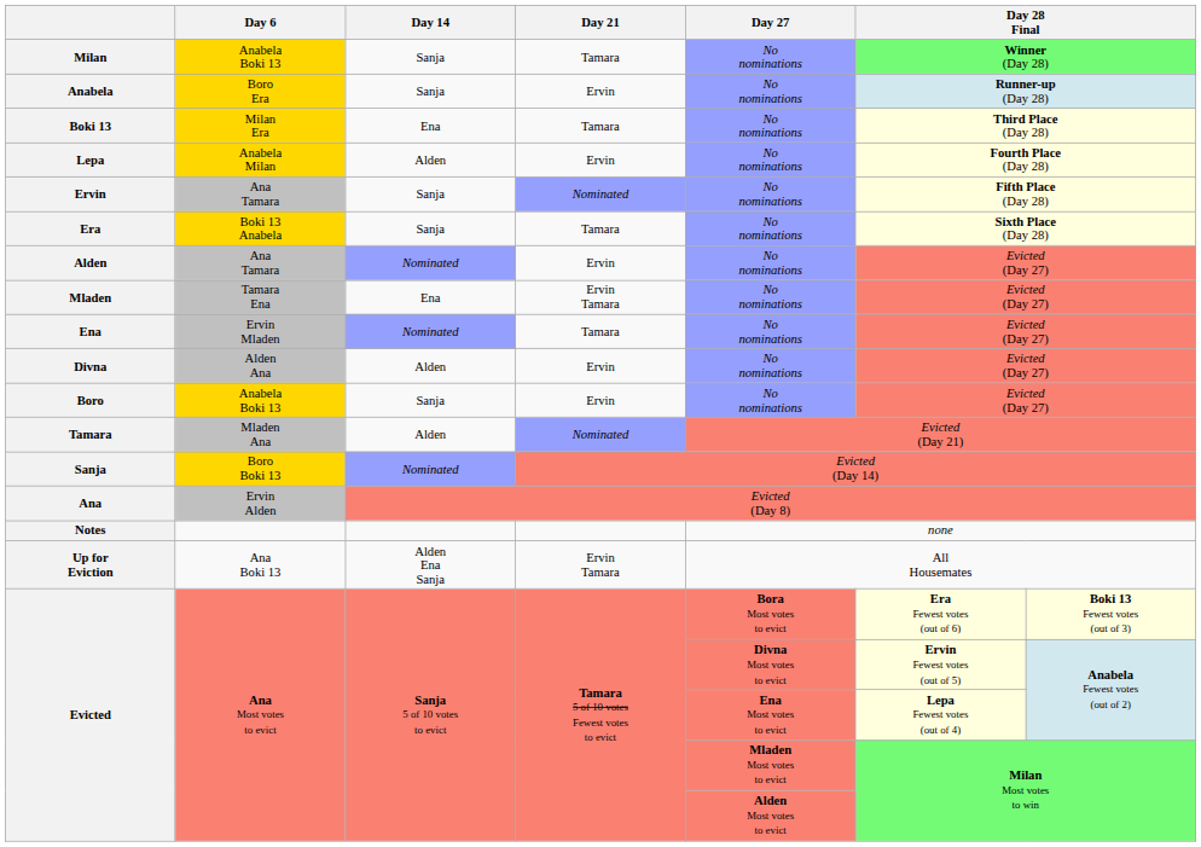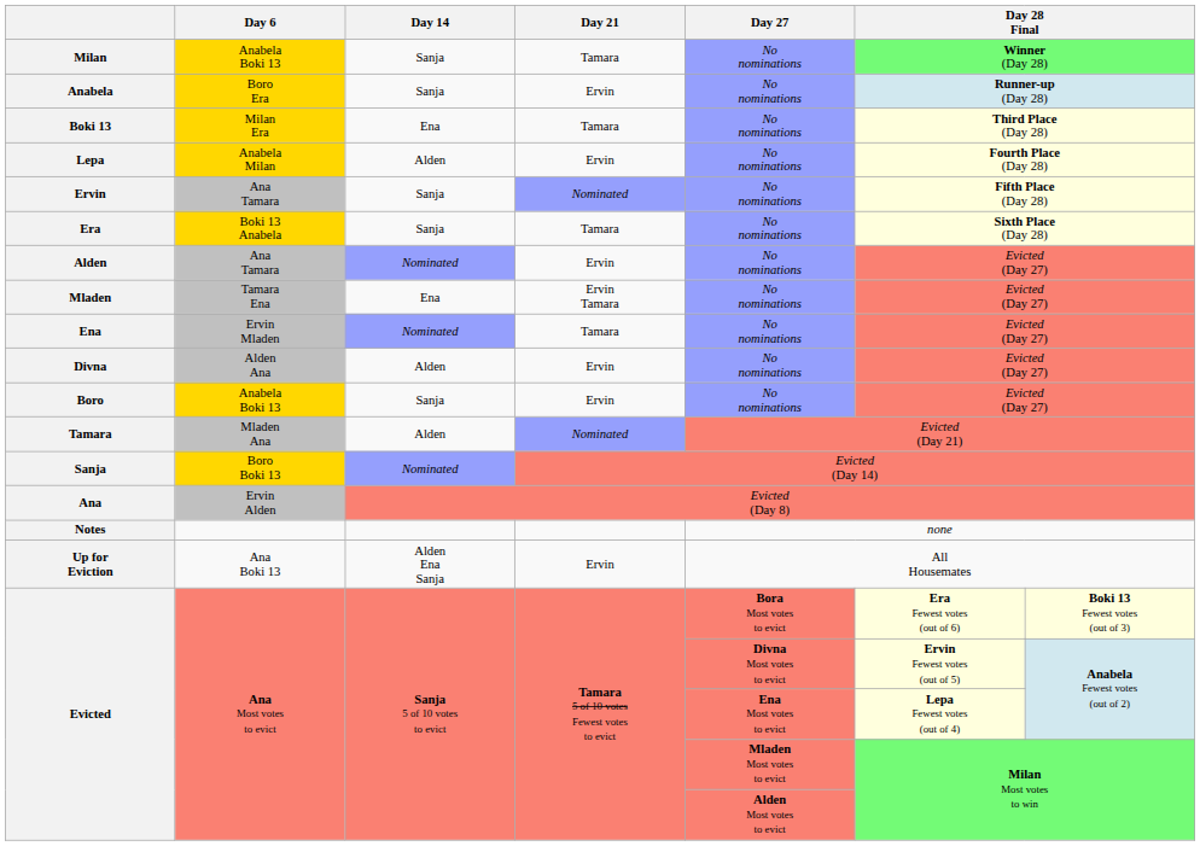Up for Eviction | Day 21: Ervin Tamara -> Ervin
